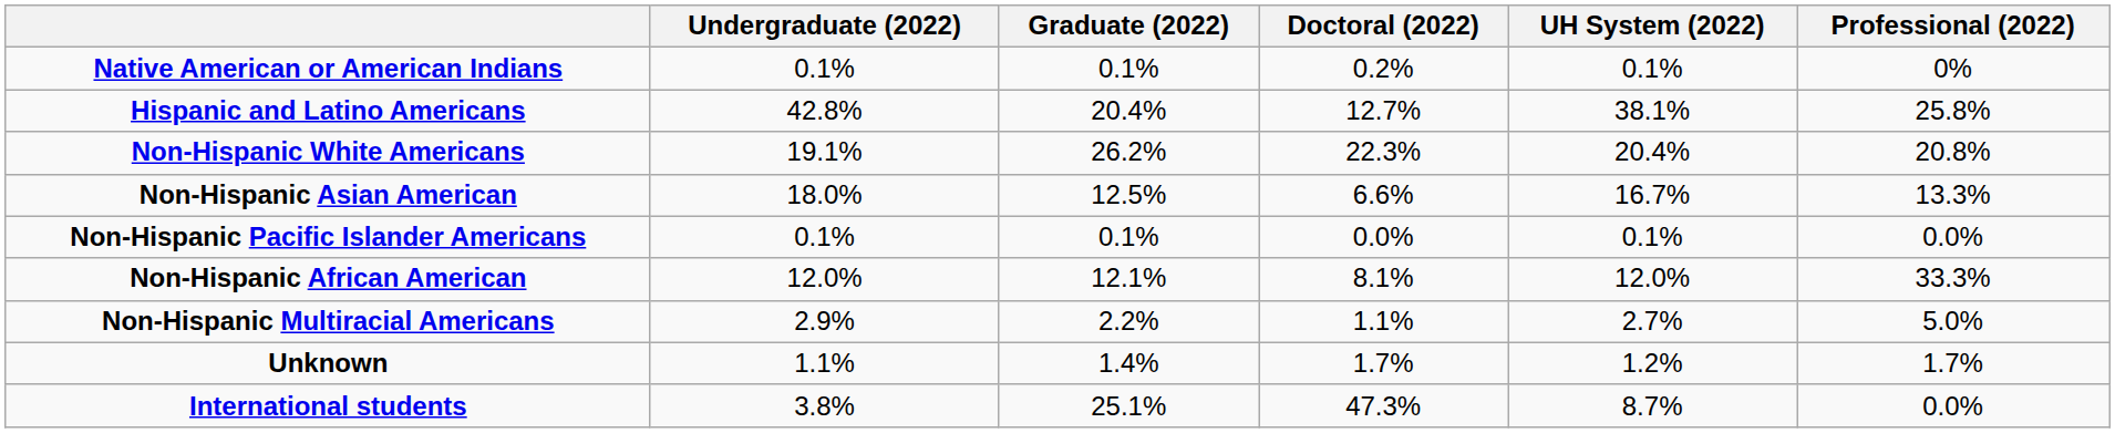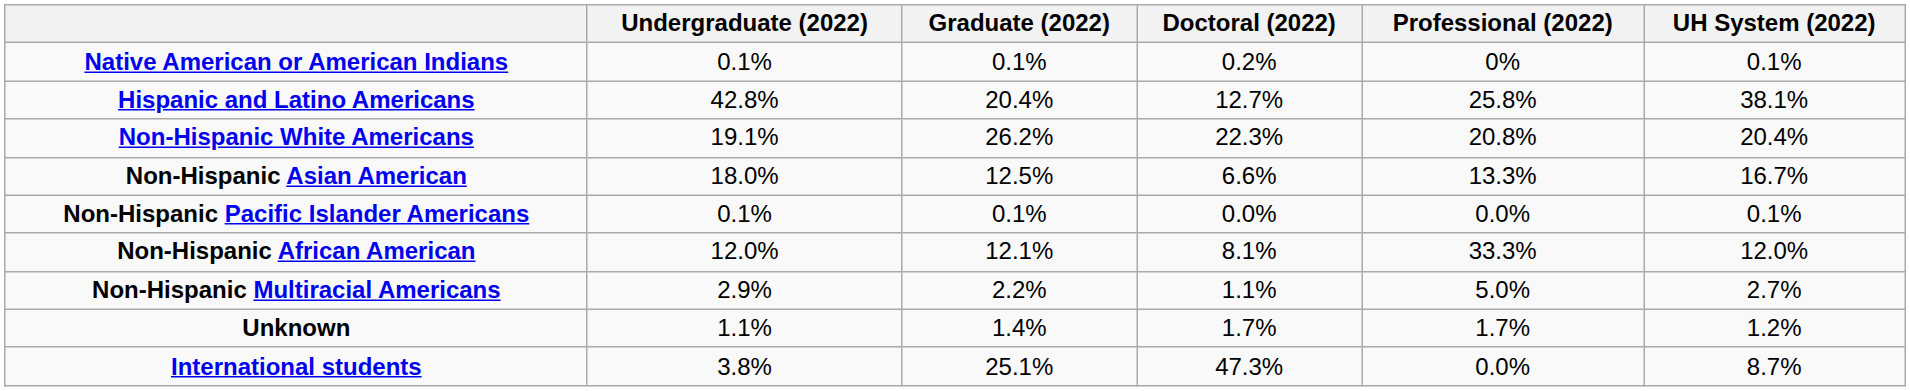columns swapped: Professional (2022) <-> UH System (2022)
